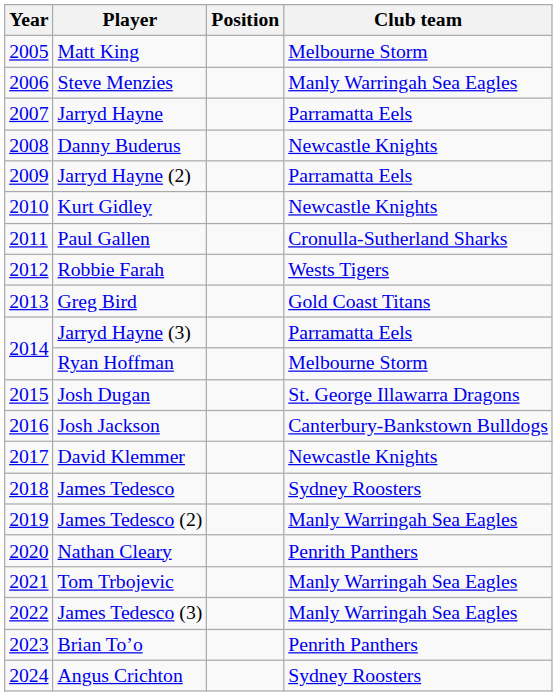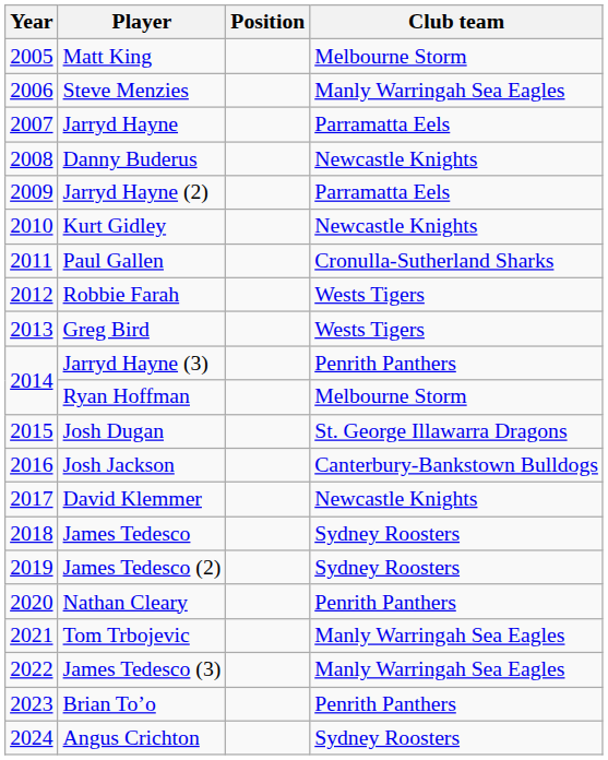Greg Bird | Club team: Gold Coast Titans -> Wests Tigers
Jarryd Hayne (3) | Club team: Parramatta Eels -> Penrith Panthers
James Tedesco (2) | Club team: Manly Warringah Sea Eagles -> Sydney Roosters
